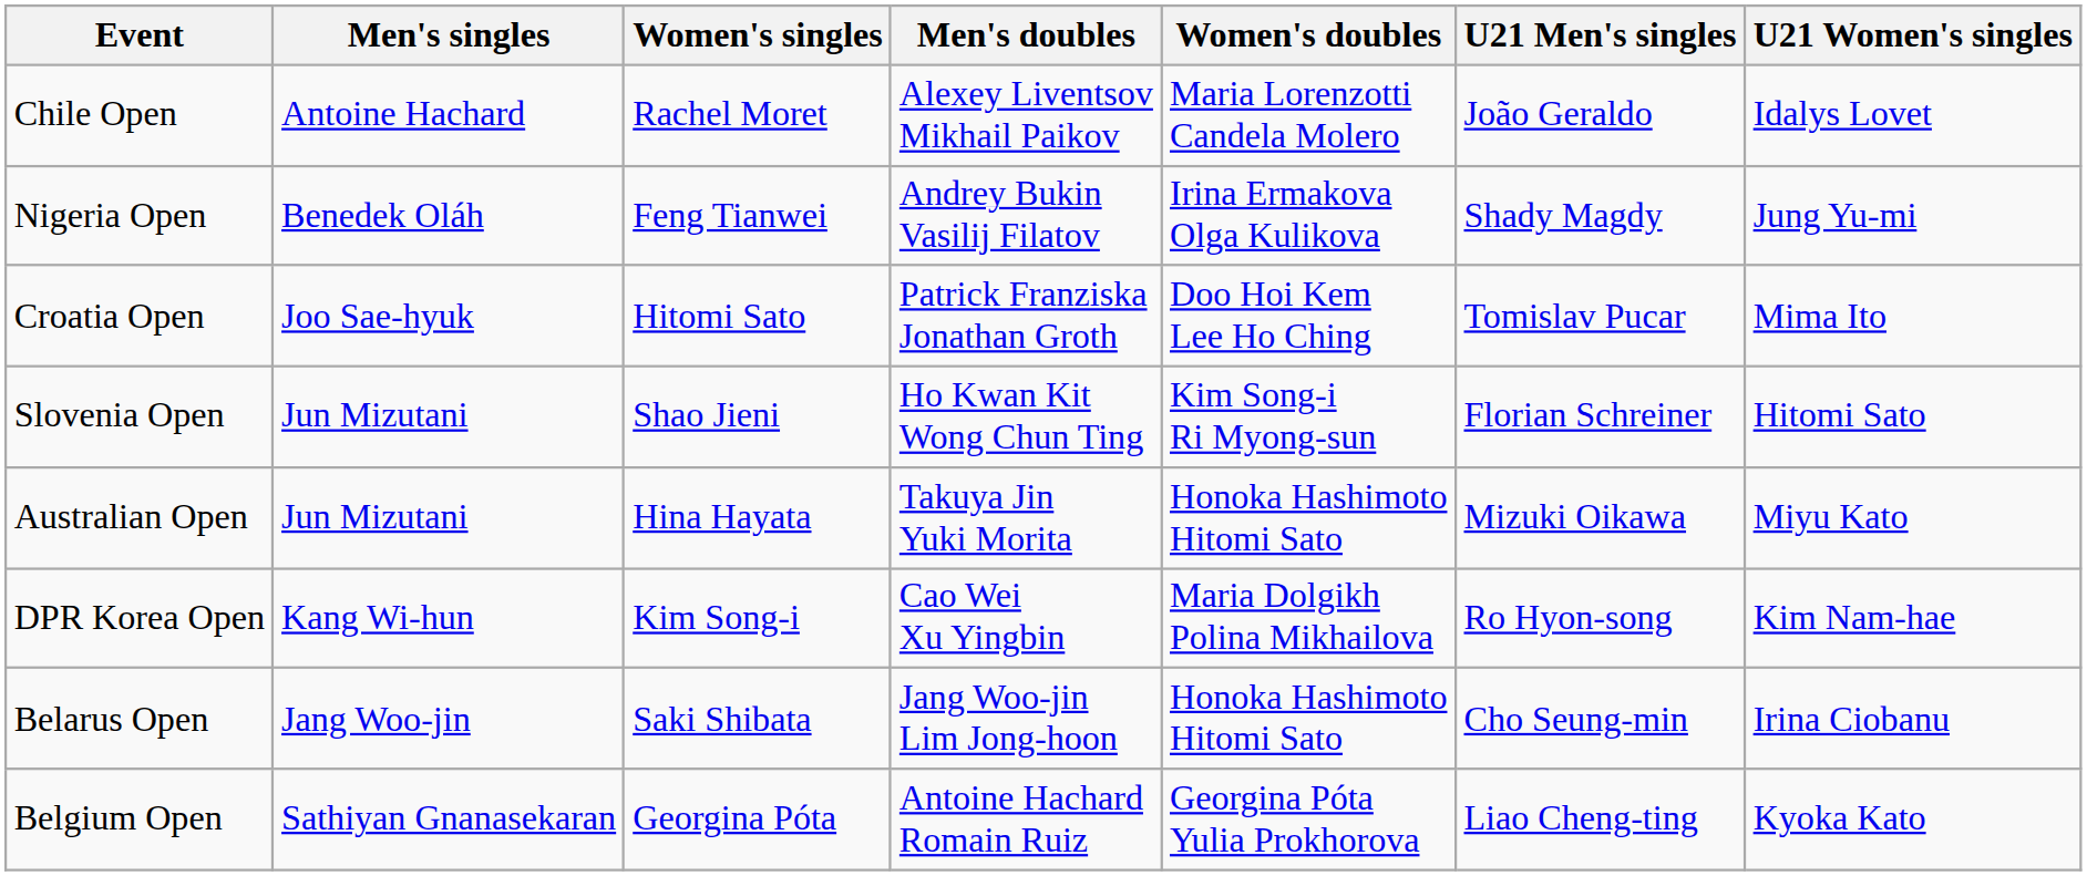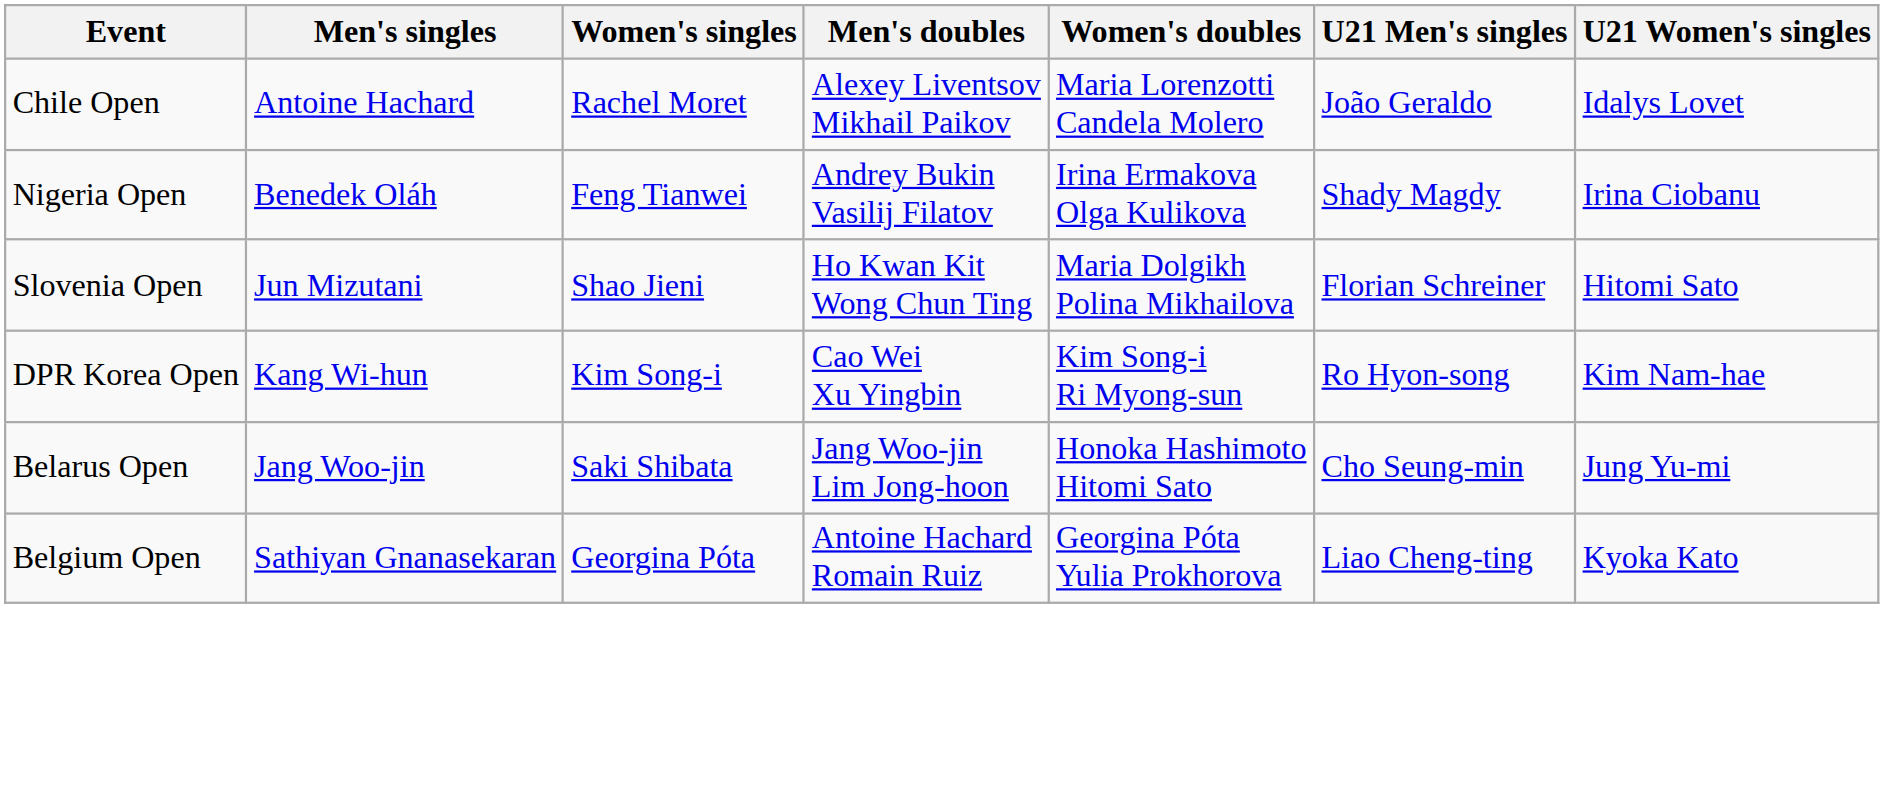Nigeria Open | U21 Women's singles: Jung Yu-mi -> Irina Ciobanu
- row: Croatia Open | Joo Sae-hyuk | Hitomi Sato | Patrick Franziska Jonathan Groth | Doo Hoi Kem Lee Ho Ching | Tomislav Pucar | Mima Ito
Slovenia Open | Women's doubles: Kim Song-i Ri Myong-sun -> Maria Dolgikh Polina Mikhailova
- row: Australian Open | Jun Mizutani | Hina Hayata | Takuya Jin Yuki Morita | Honoka Hashimoto Hitomi Sato | Mizuki Oikawa | Miyu Kato
DPR Korea Open | Women's doubles: Maria Dolgikh Polina Mikhailova -> Kim Song-i Ri Myong-sun
Belarus Open | U21 Women's singles: Irina Ciobanu -> Jung Yu-mi
